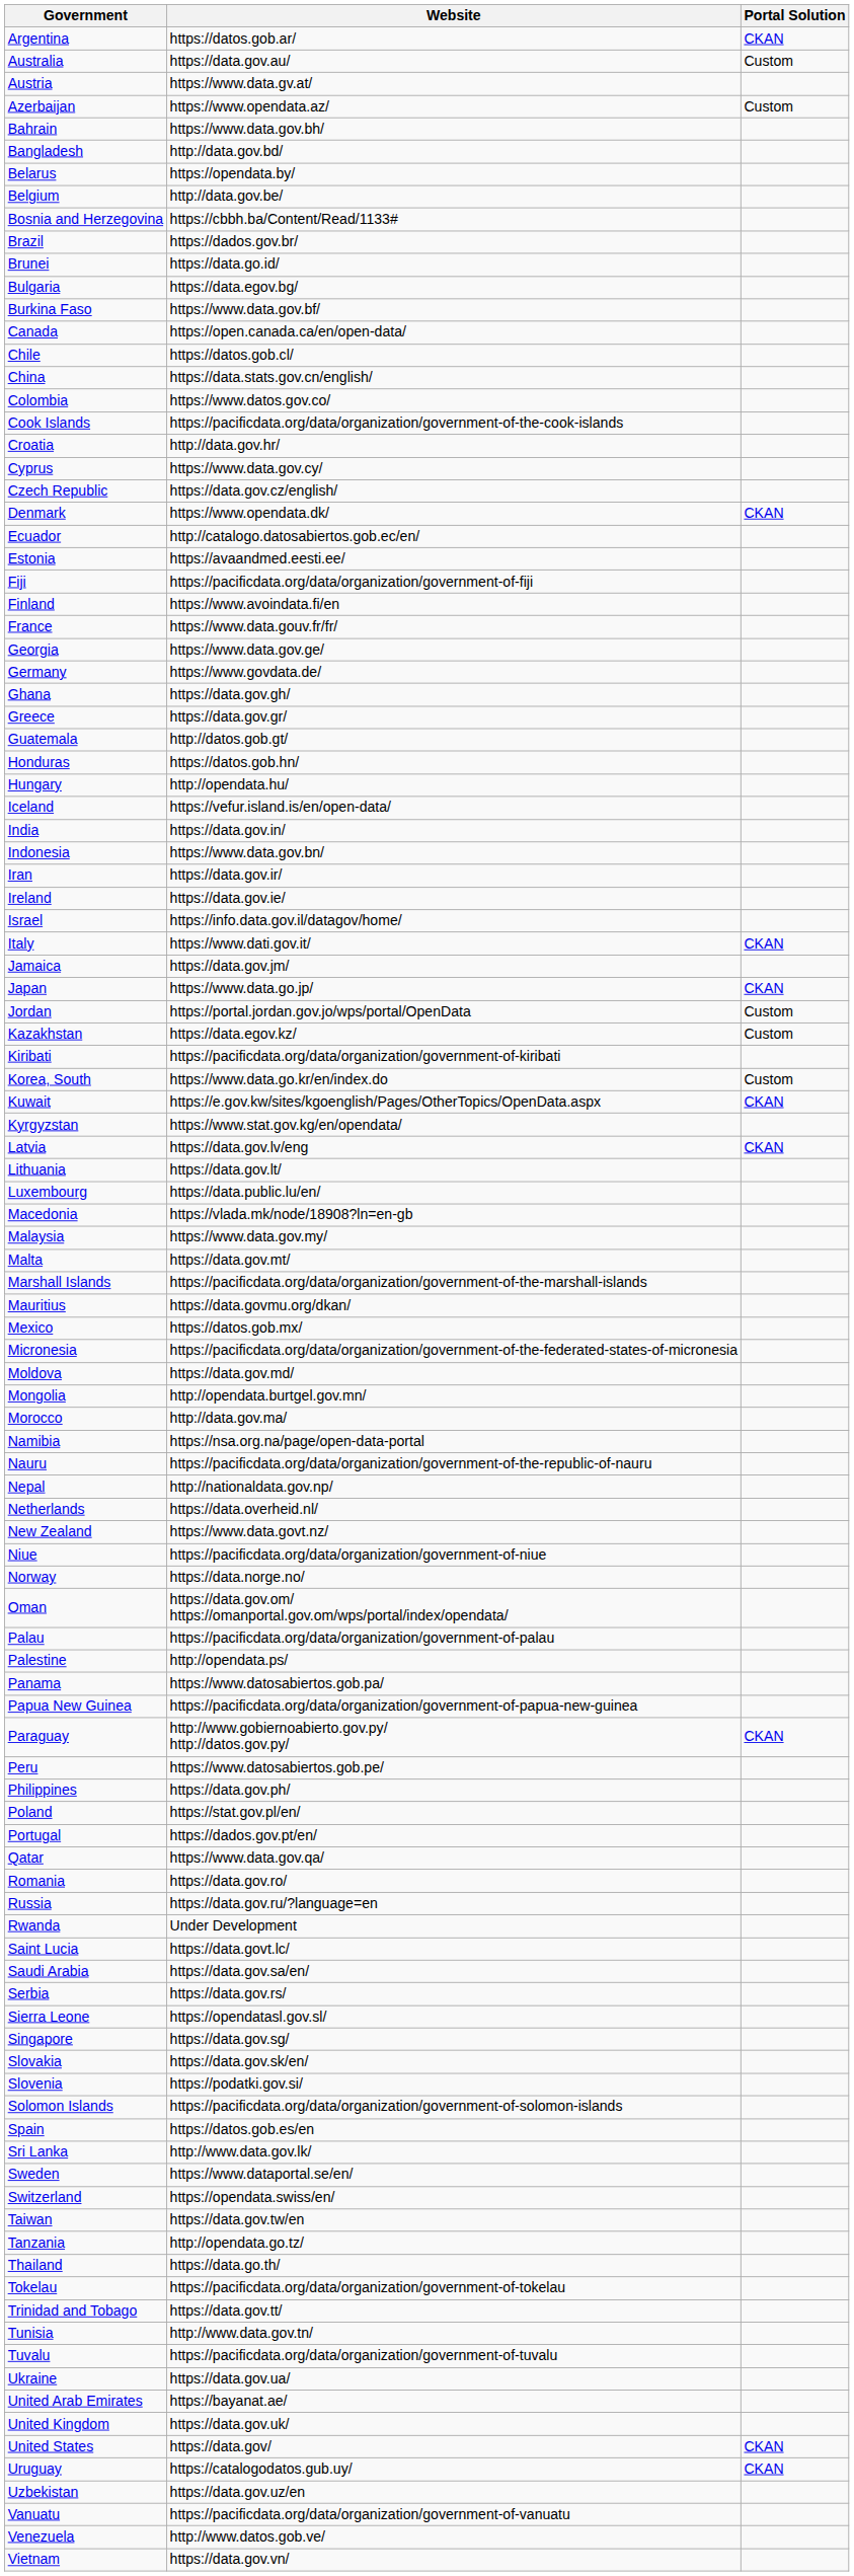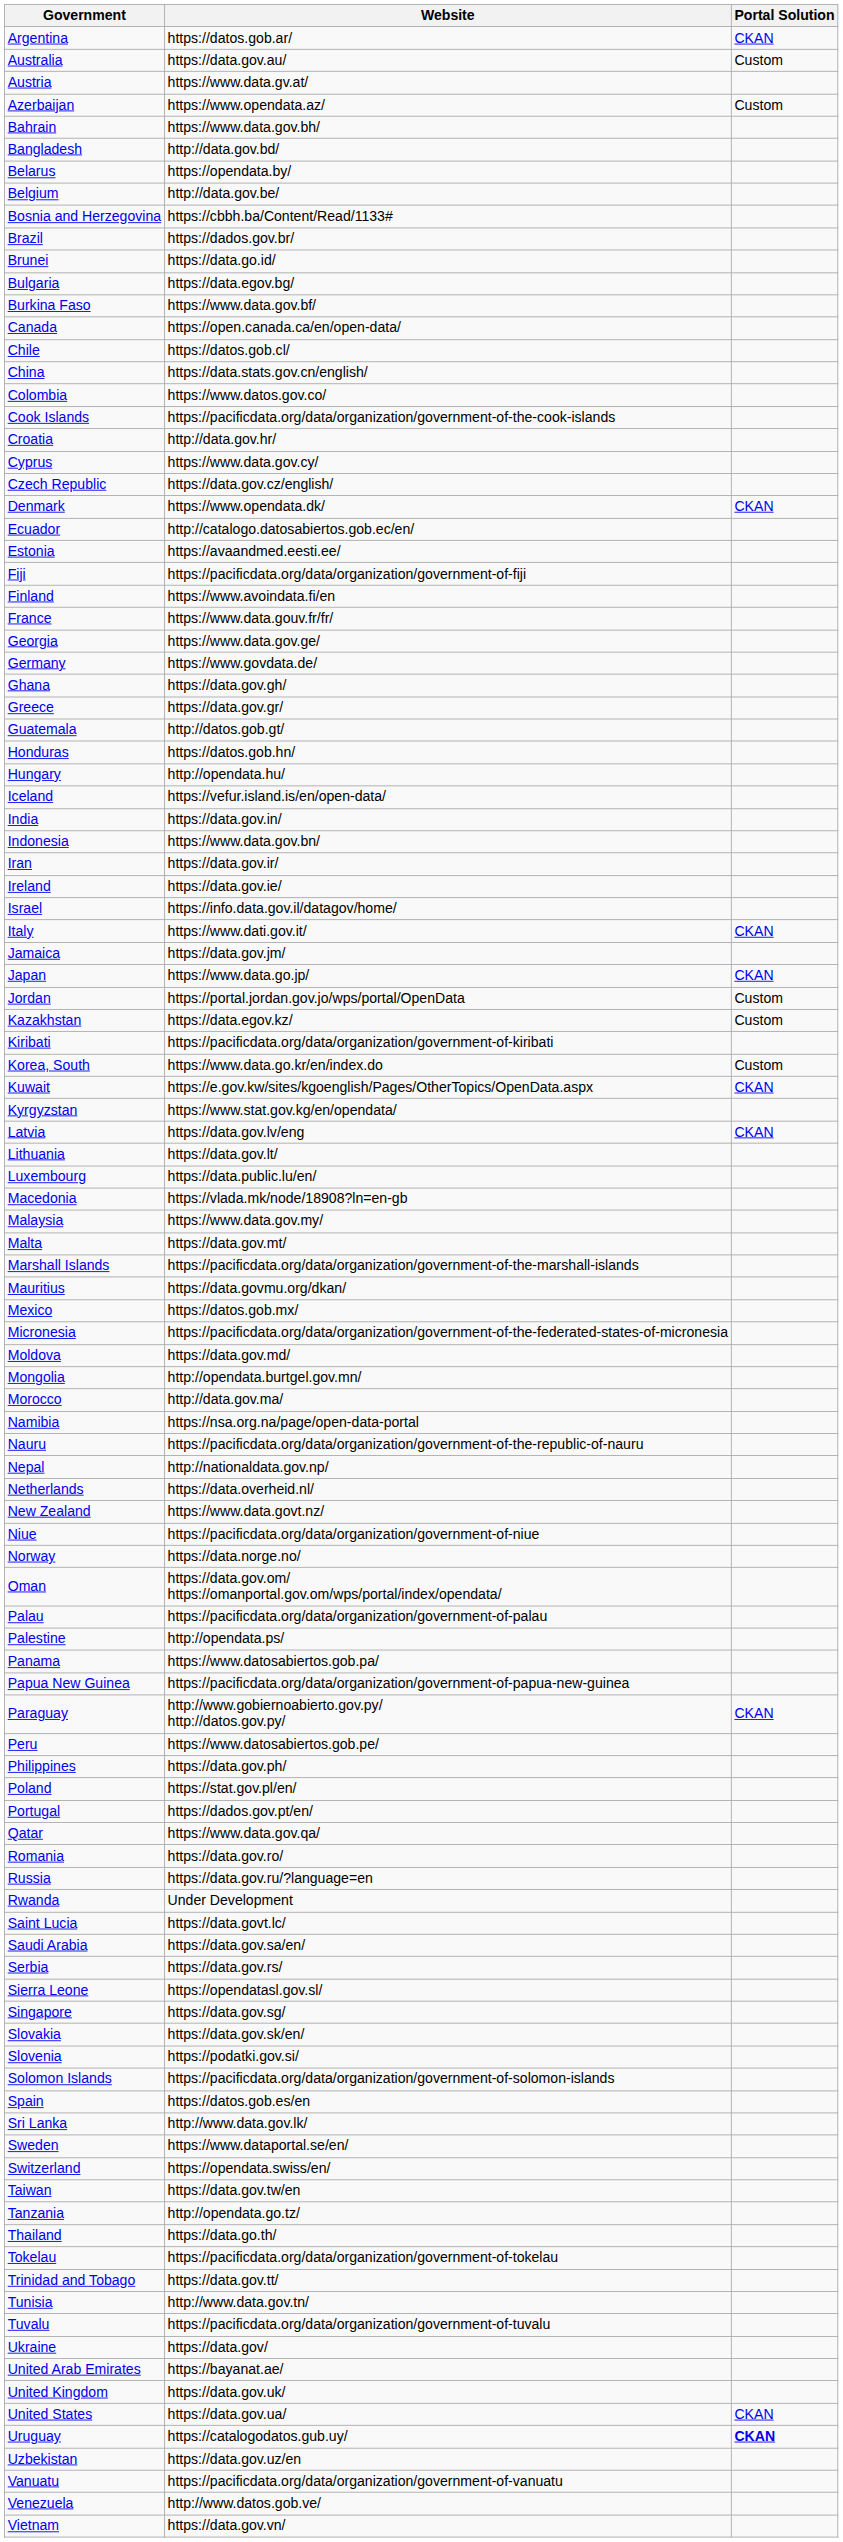Ukraine | Website: https://data.gov.ua/ -> https://data.gov/
United States | Website: https://data.gov/ -> https://data.gov.ua/
Uruguay | Portal Solution: normal -> bold
